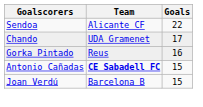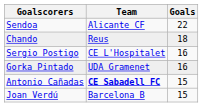Chando | Team: UDA Gramenet -> Reus
Chando | Goals: 17 -> 18
+ row: Sergio Postigo | CE L'Hospitalet | 16
Gorka Pintado | Team: Reus -> UDA Gramenet
